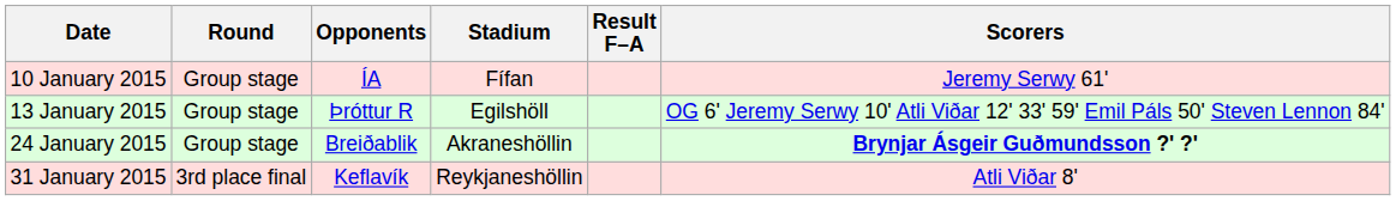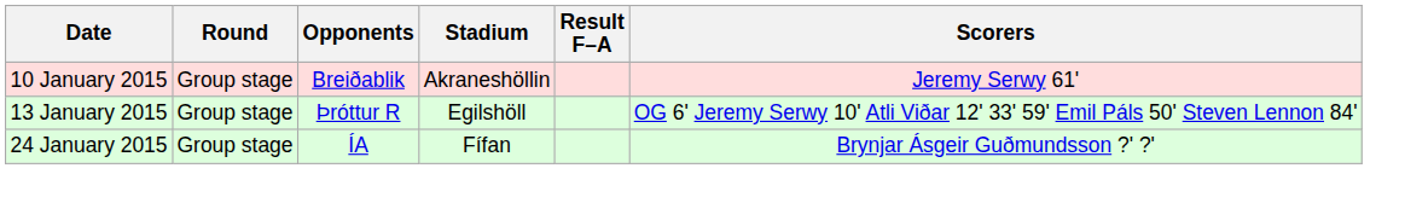10 January 2015 | Opponents: ÍA -> Breiðablik
10 January 2015 | Stadium: Fífan -> Akraneshöllin
24 January 2015 | Opponents: Breiðablik -> ÍA
24 January 2015 | Stadium: Akraneshöllin -> Fífan
24 January 2015 | Scorers: bold -> normal
- row: 31 January 2015 | 3rd place final | Keflavík | Reykjaneshöllin | Atli Viðar 8'
